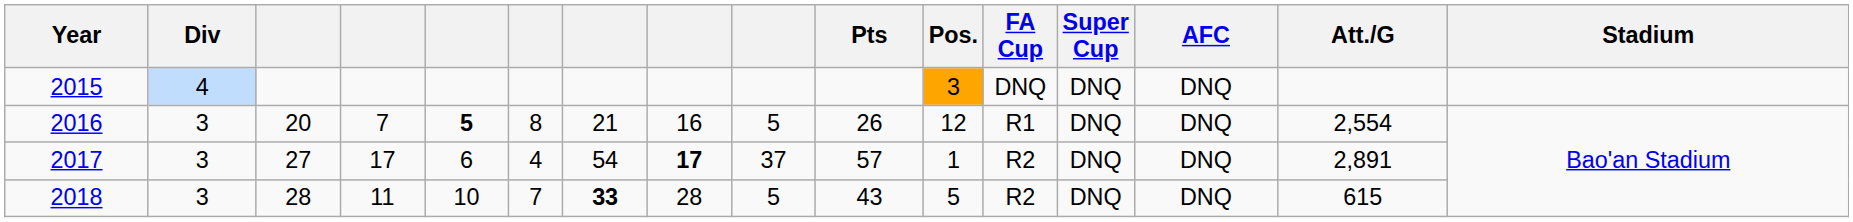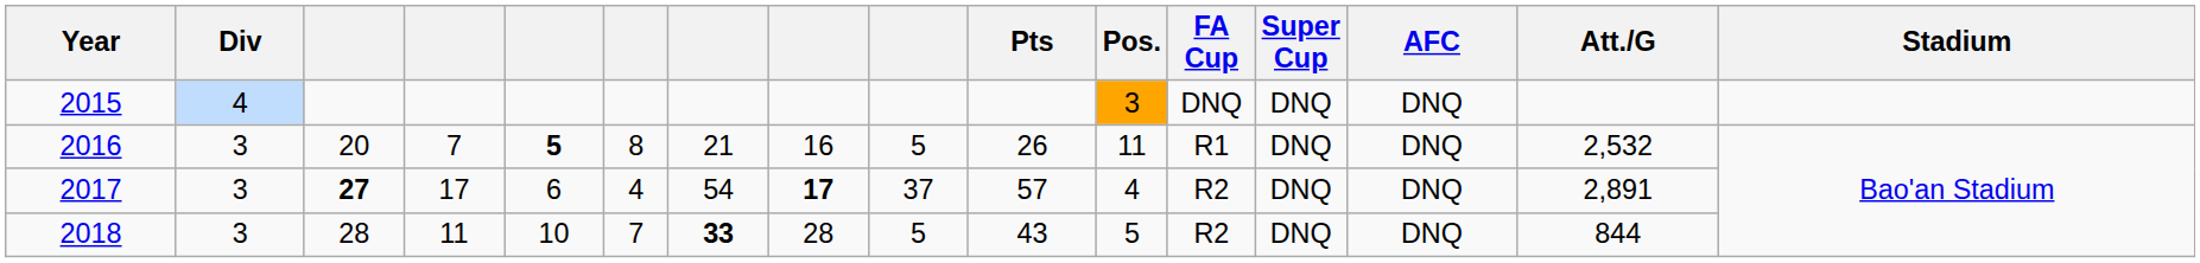2016 | Pos.: 12 -> 11
2016 | Att./G: 2,554 -> 2,532
2017 | column 3: normal -> bold
2017 | Pos.: 1 -> 4
2018 | Att./G: 615 -> 844
